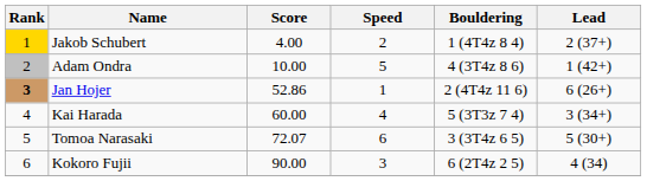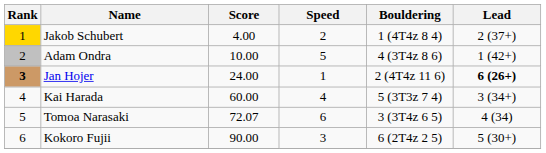Jan Hojer | Score: 52.86 -> 24.00
Jan Hojer | Lead: normal -> bold
Tomoa Narasaki | Lead: 5 (30+) -> 4 (34)
Kokoro Fujii | Lead: 4 (34) -> 5 (30+)
